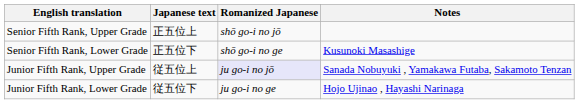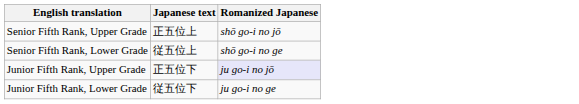- column: Notes | Kusunoki Masashige | Sanada Nobuyuki , Yamakawa Futaba, Sakamoto Tenzan | Hojo Ujinao , Hayashi Narinaga
Senior Fifth Rank, Lower Grade | Japanese text: 正五位下 -> 従五位上
Junior Fifth Rank, Upper Grade | Japanese text: 従五位上 -> 正五位下
